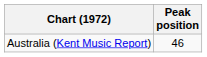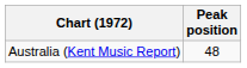Australia (Kent Music Report) | Peak position: 46 -> 48
